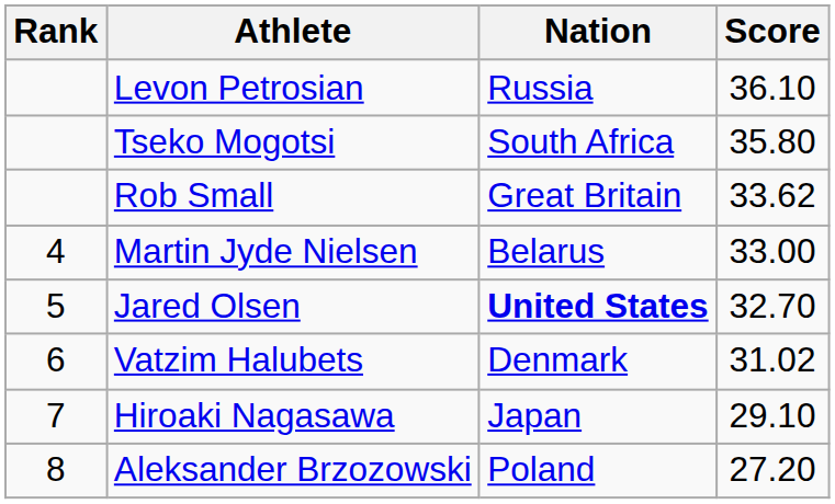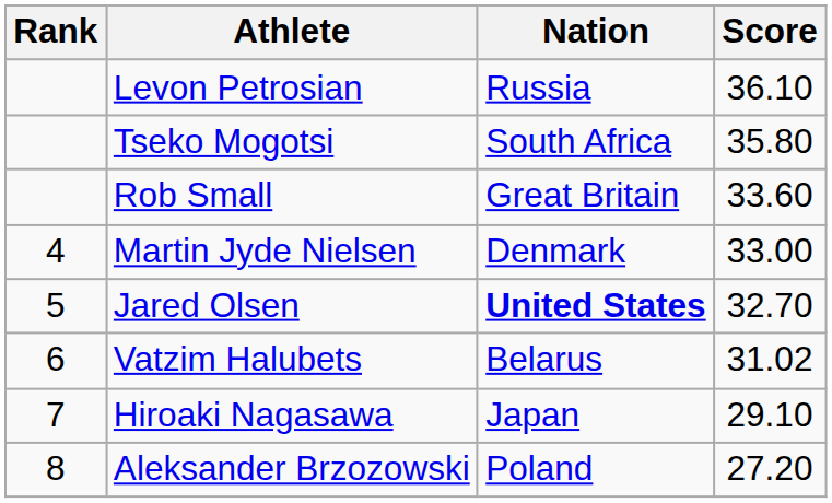Rob Small | Score: 33.62 -> 33.60
Martin Jyde Nielsen | Nation: Belarus -> Denmark
Vatzim Halubets | Nation: Denmark -> Belarus
